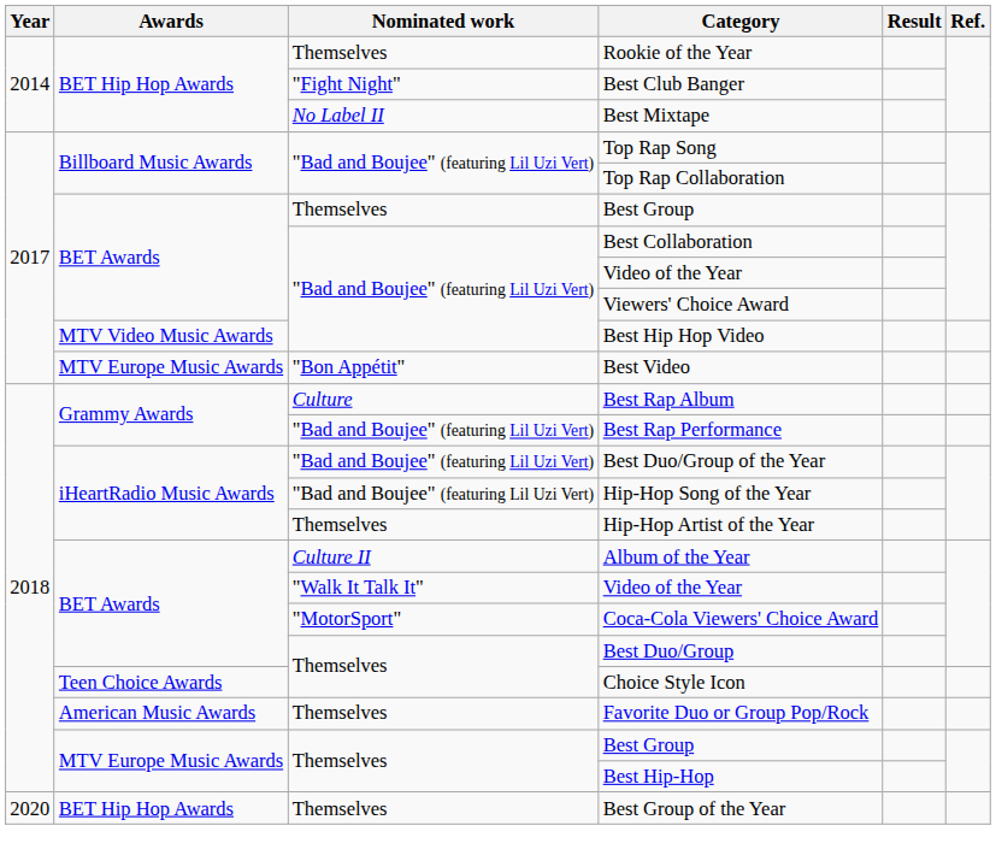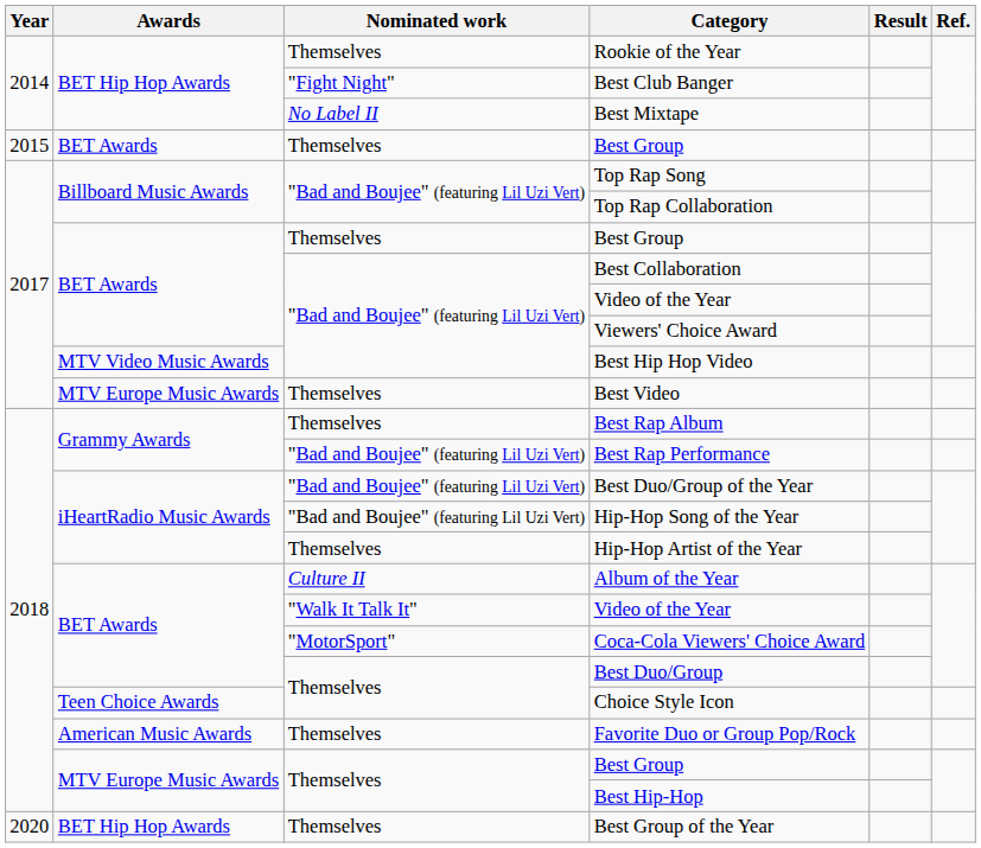+ row: 2015 | BET Awards | Themselves | Best Group
Best Video | Nominated work: "Bon Appétit" -> Themselves
Best Rap Album | Nominated work: Culture -> Themselves
